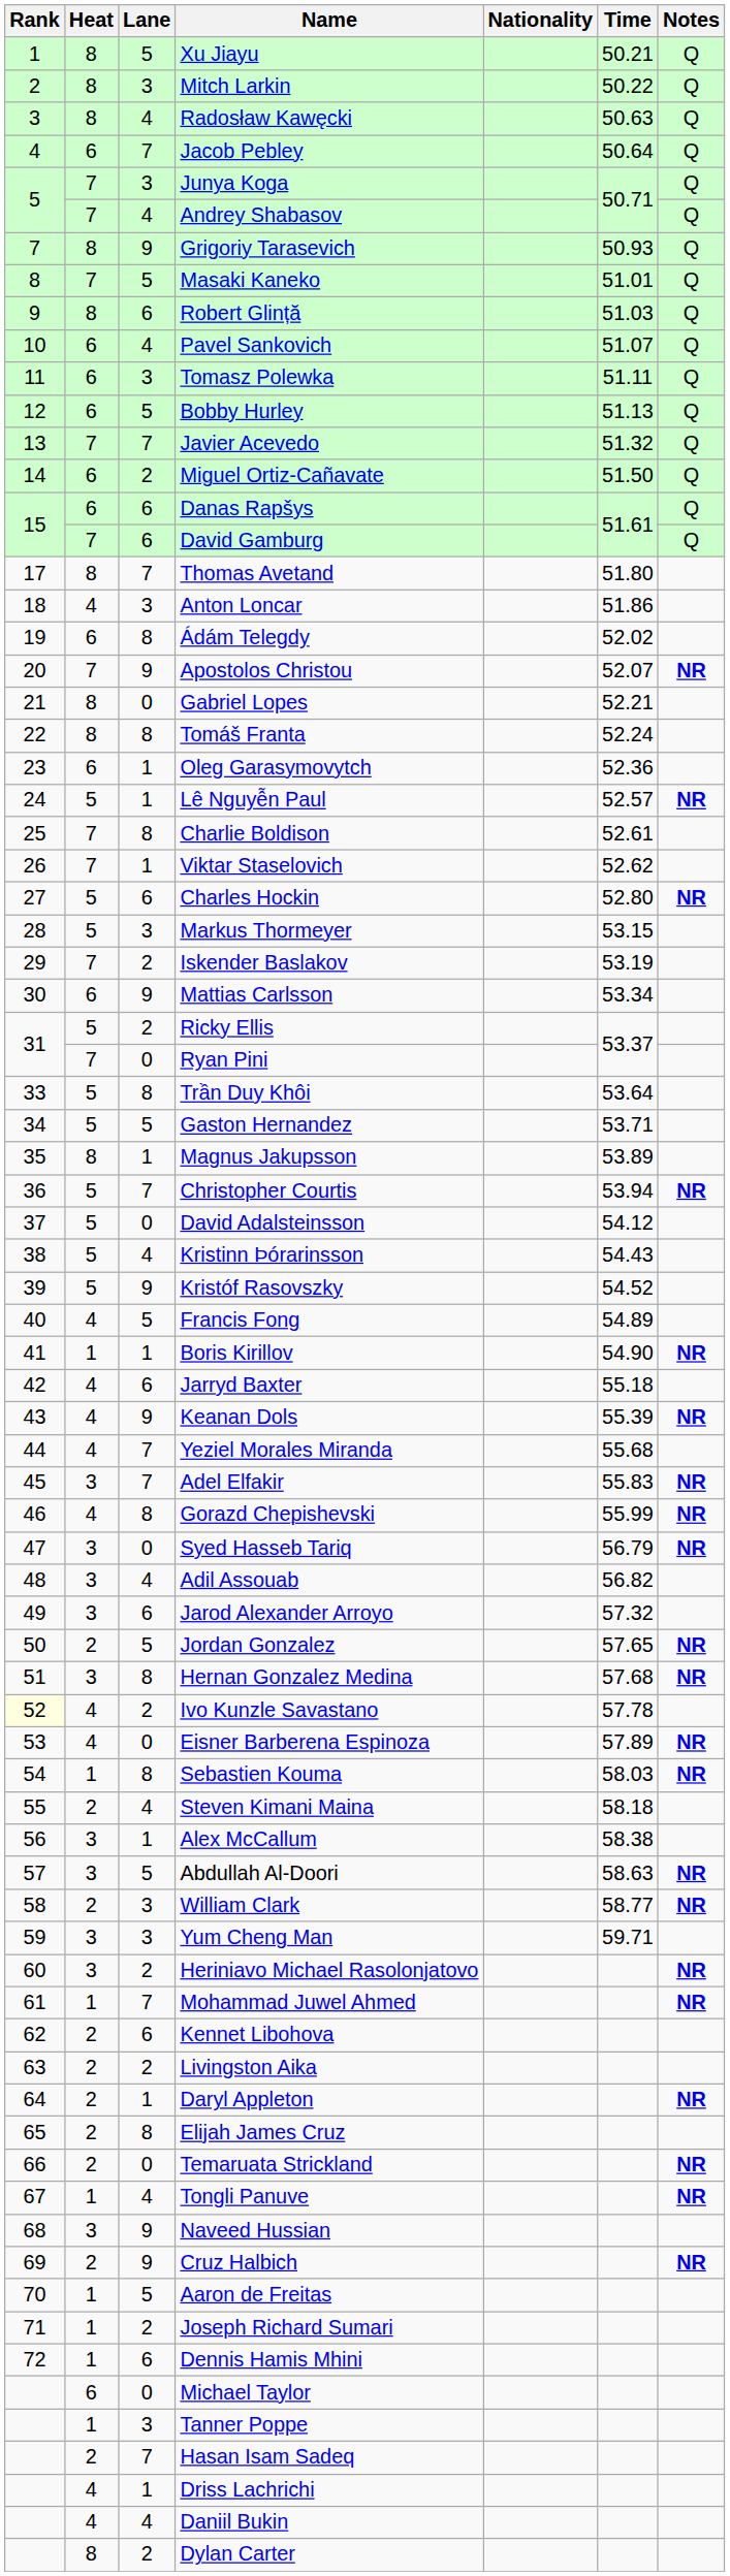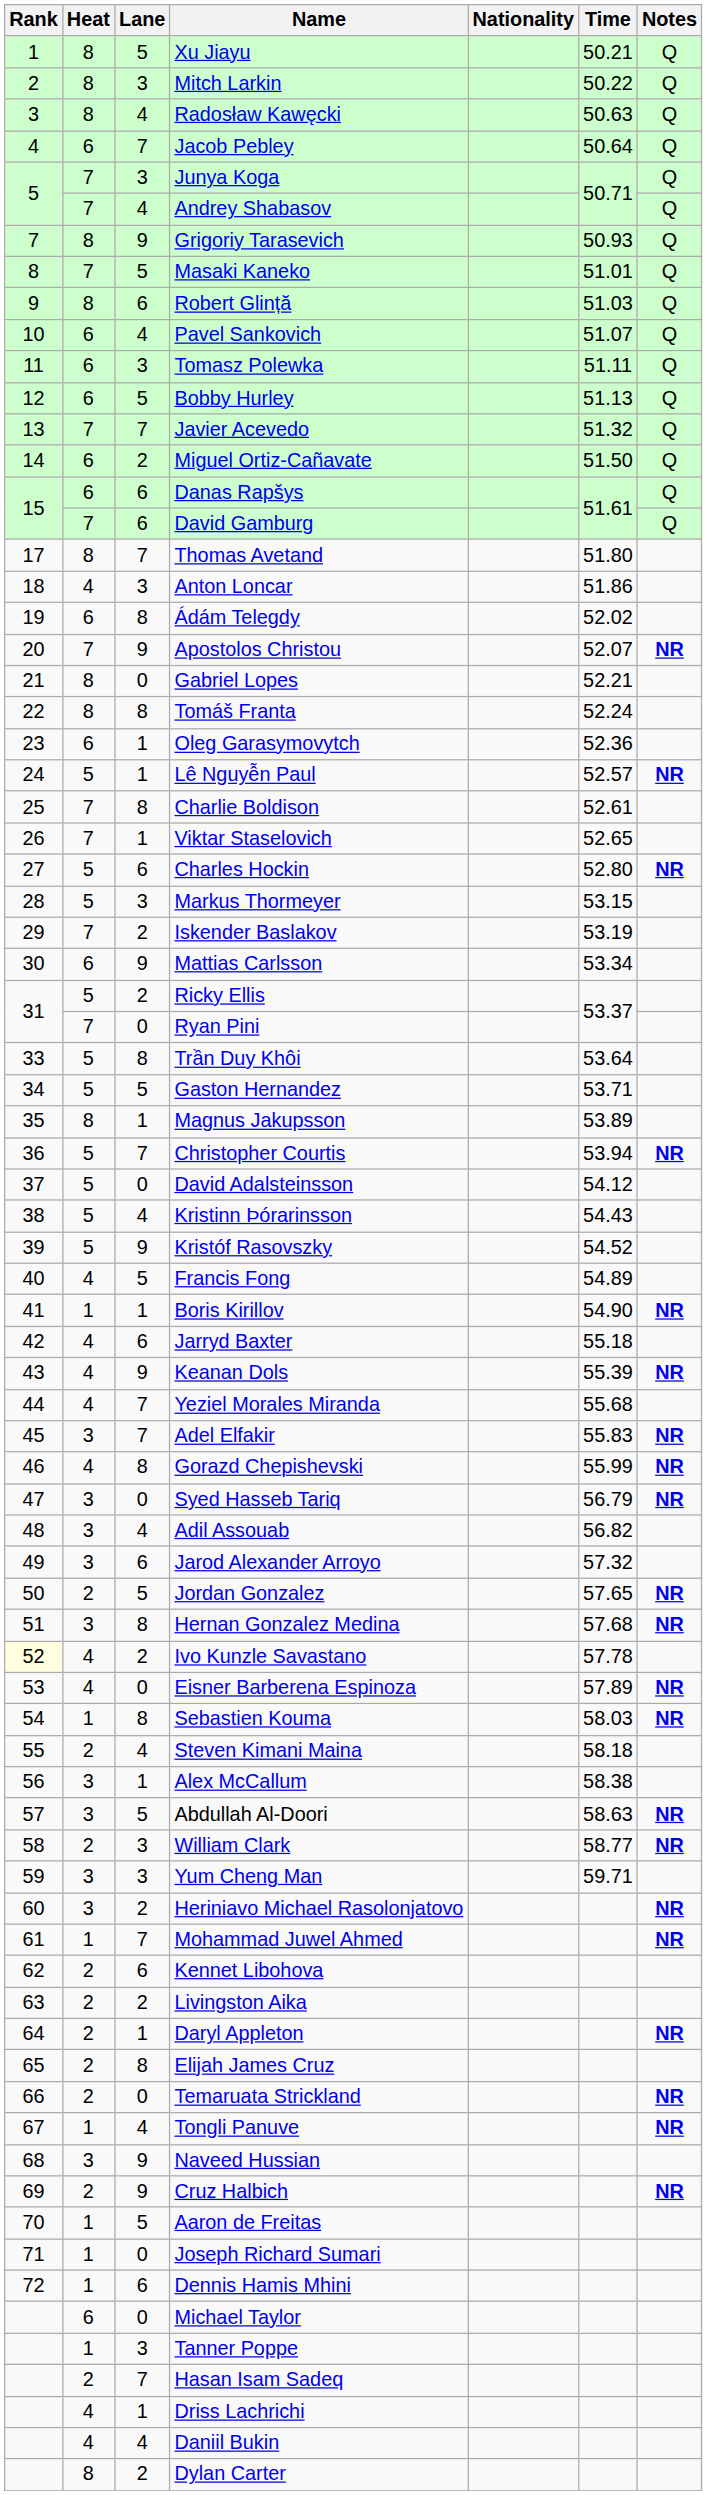Viktar Staselovich | Time: 52.62 -> 52.65
Joseph Richard Sumari | Lane: 2 -> 0
